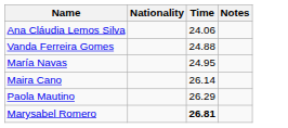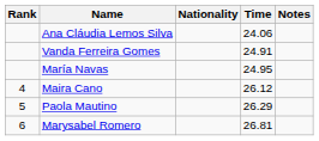+ column: Rank | 4 | 5 | 6
Vanda Ferreira Gomes | Time: 24.88 -> 24.91
Maira Cano | Time: 26.14 -> 26.12
Marysabel Romero | Time: bold -> normal
